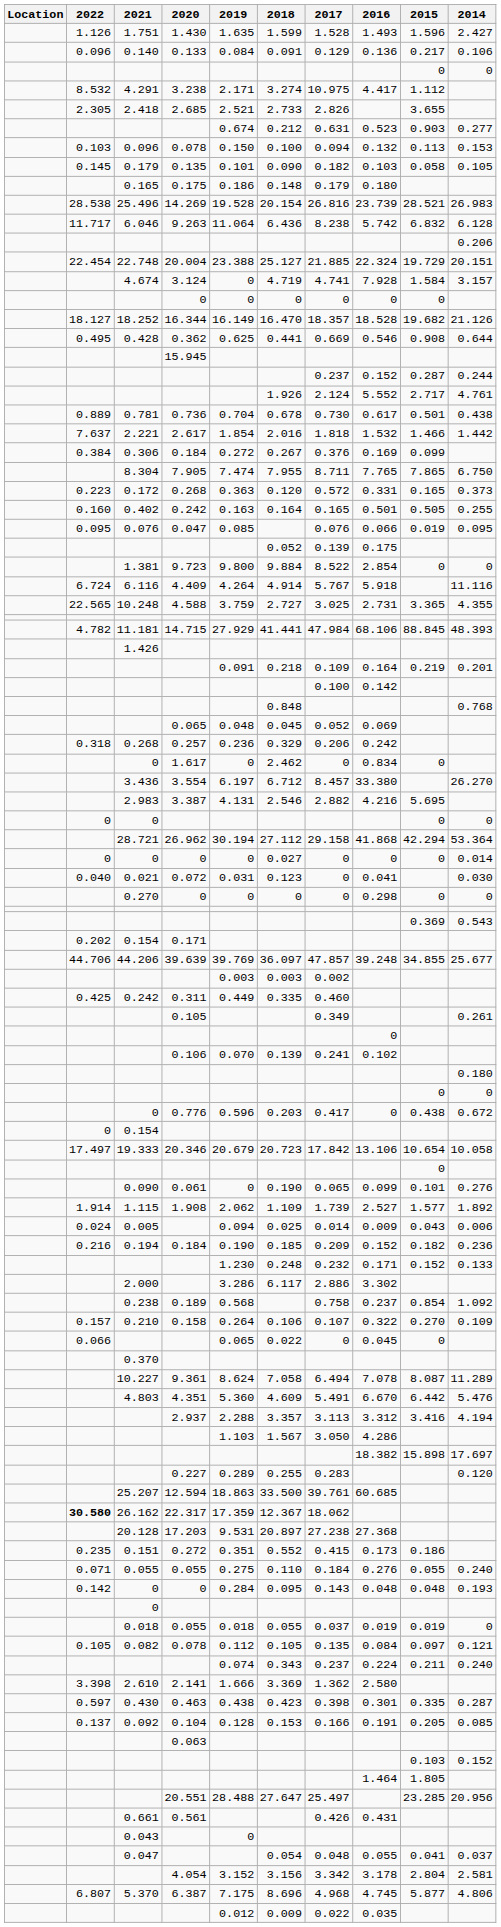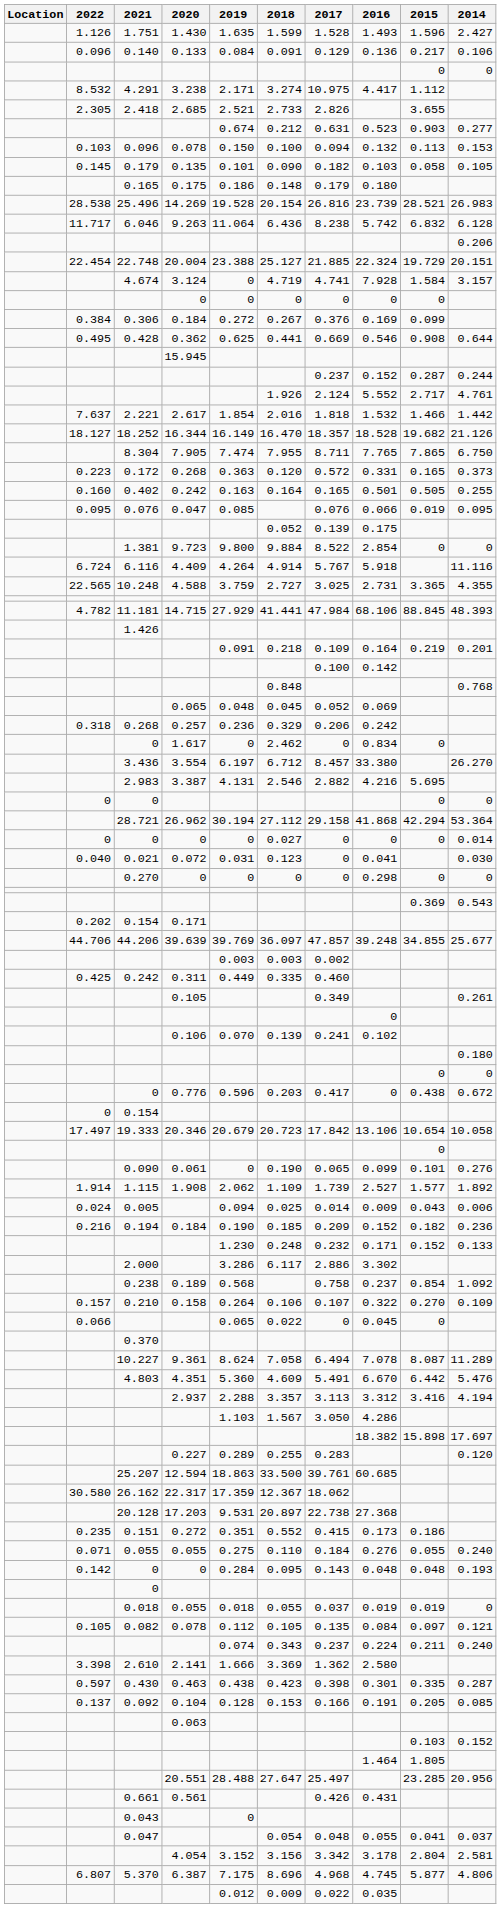rows swapped: 0.306 / 0.184 <-> 16.344
- row: 0.889 | 0.781 | 0.736 | 0.704 | 0.678 | 0.730 | 0.617 | 0.501 | 0.438
22.317 | 2022: bold -> normal
17.203 | 2017: 27.238 -> 22.738
